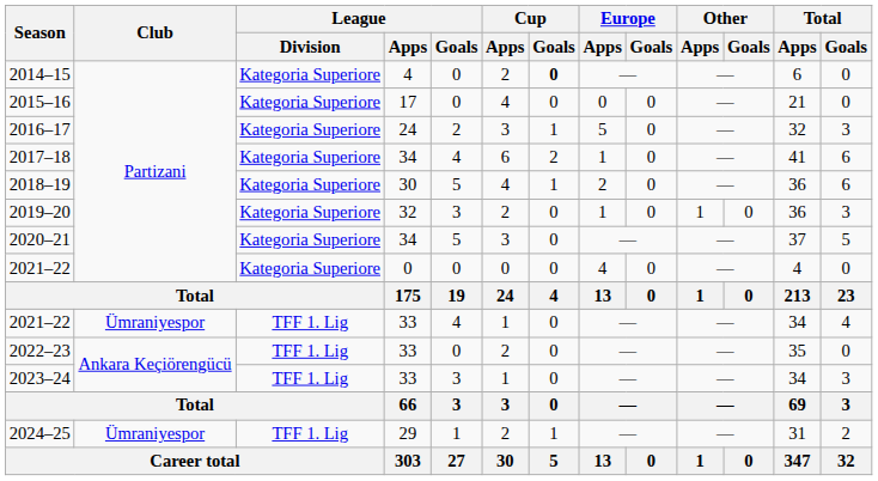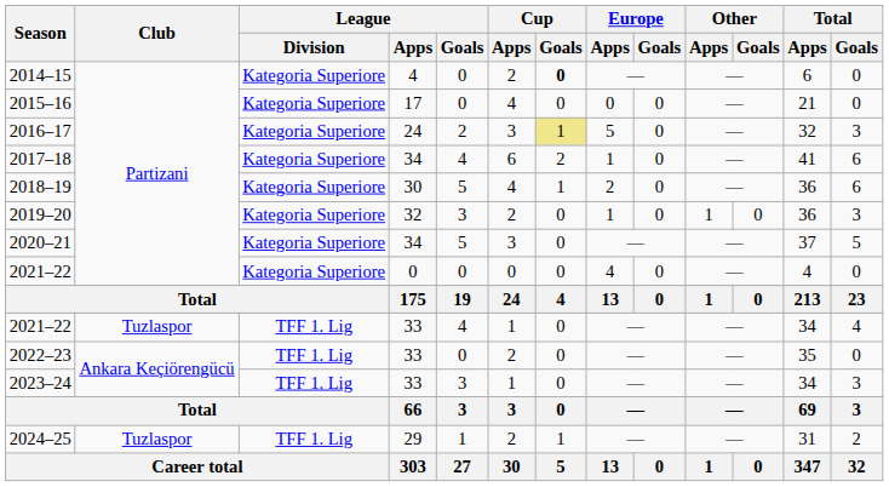2016–17 | Cup / Goals: no background -> khaki background
2021–22 / 33 | Club: Ümraniyespor -> Tuzlaspor
2024–25 | Club: Ümraniyespor -> Tuzlaspor
